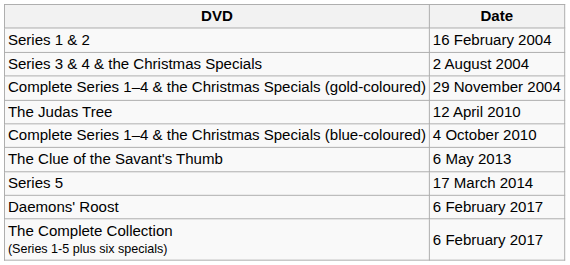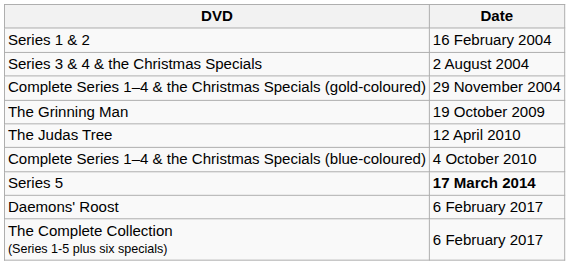+ row: The Grinning Man | 19 October 2009
- row: The Clue of the Savant's Thumb | 6 May 2013
Series 5 | Date: normal -> bold
